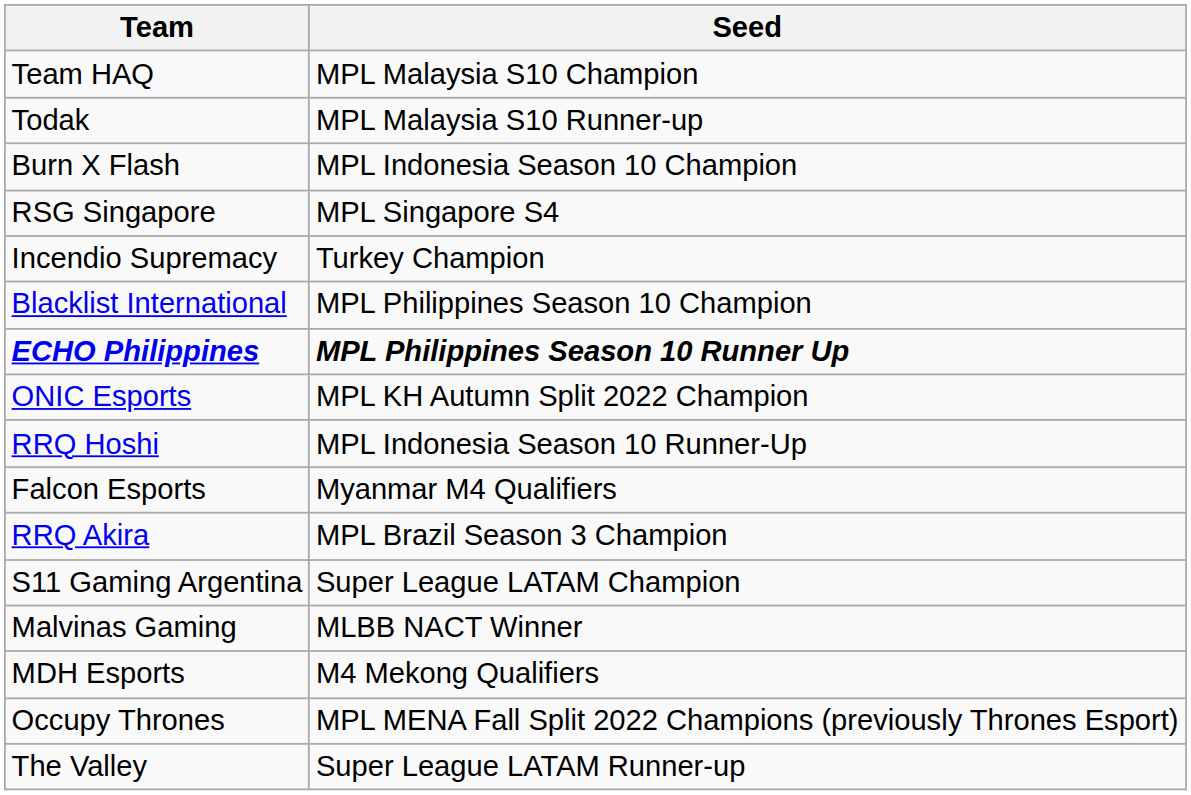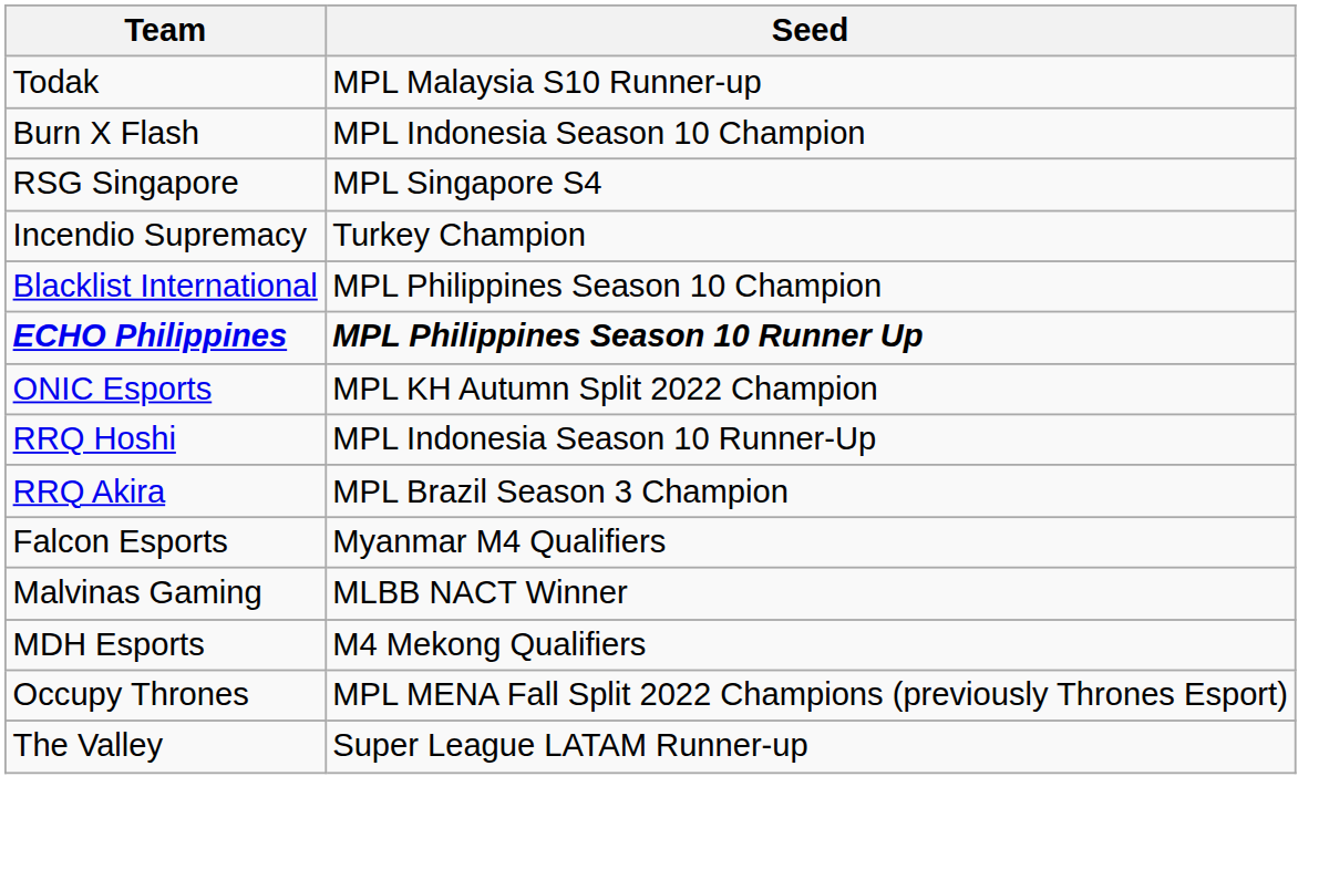- row: Team HAQ | MPL Malaysia S10 Champion
rows swapped: RRQ Akira <-> Falcon Esports
- row: S11 Gaming Argentina | Super League LATAM Champion
